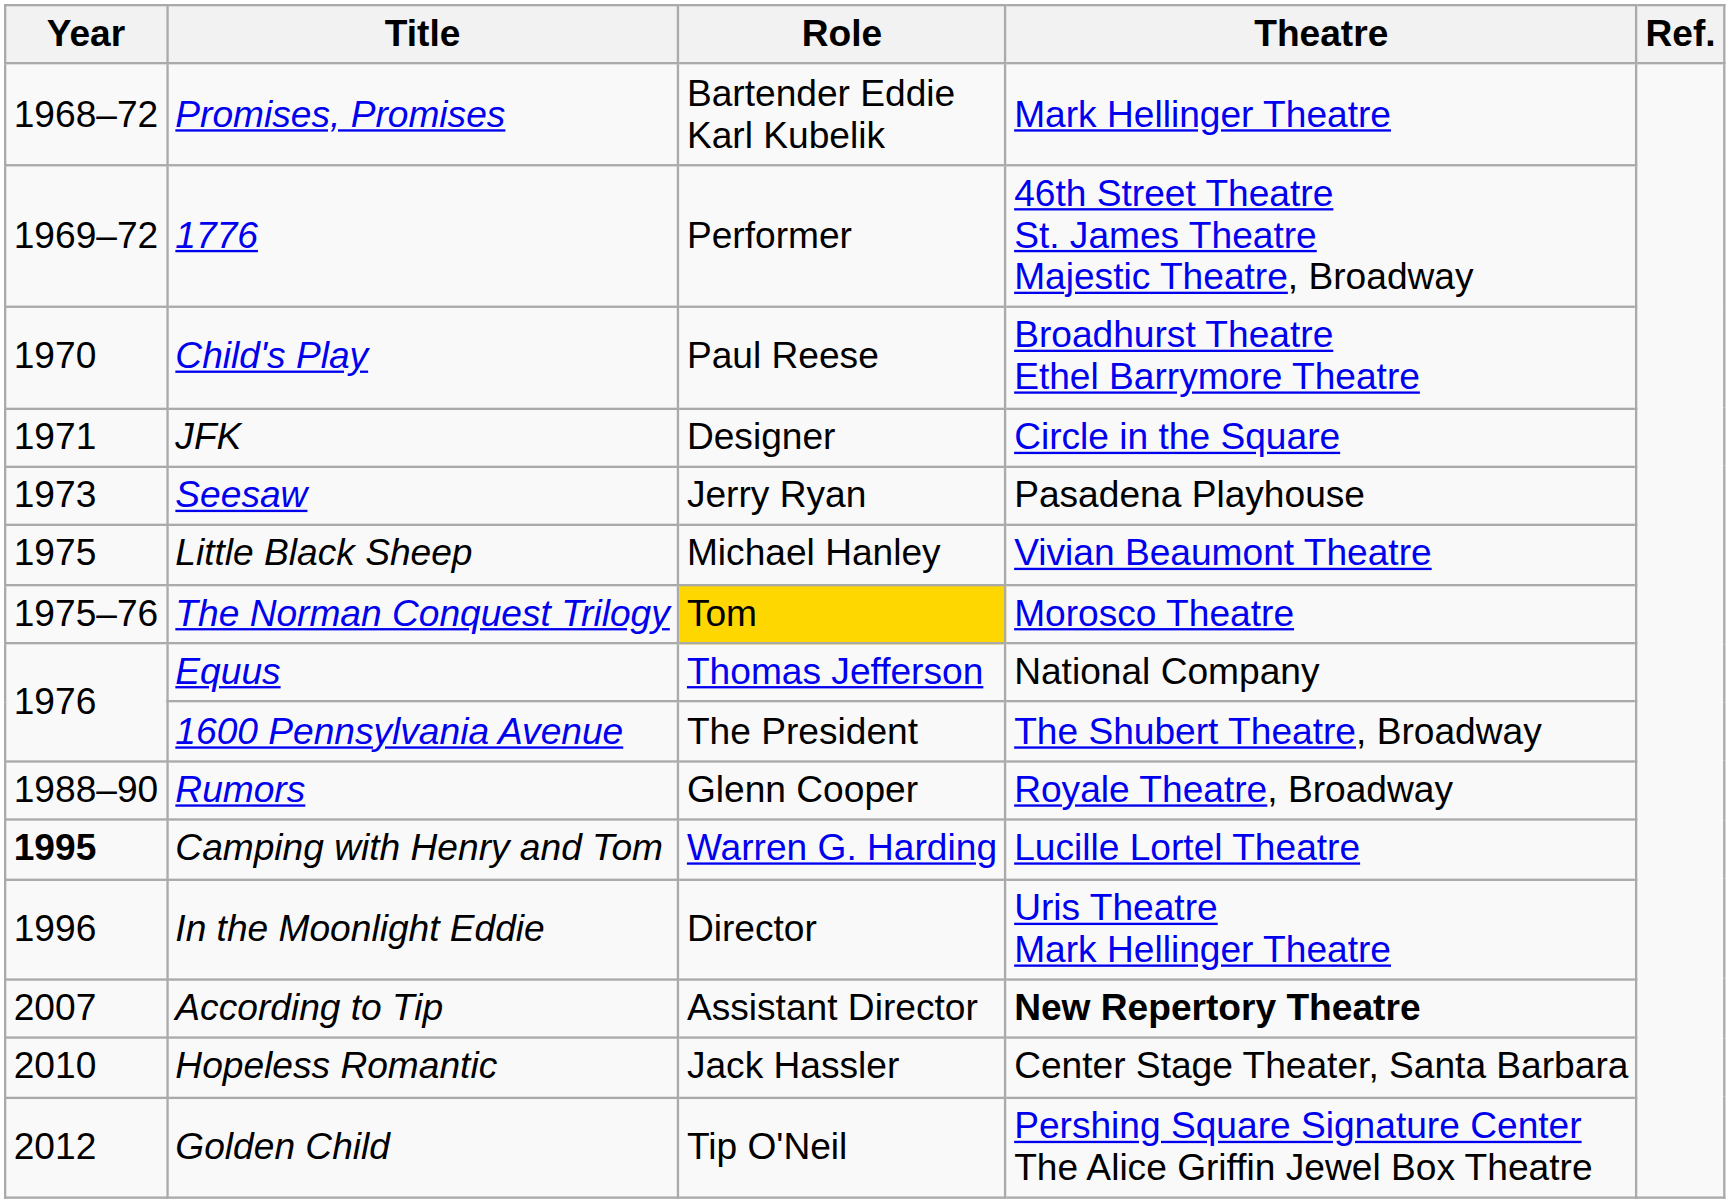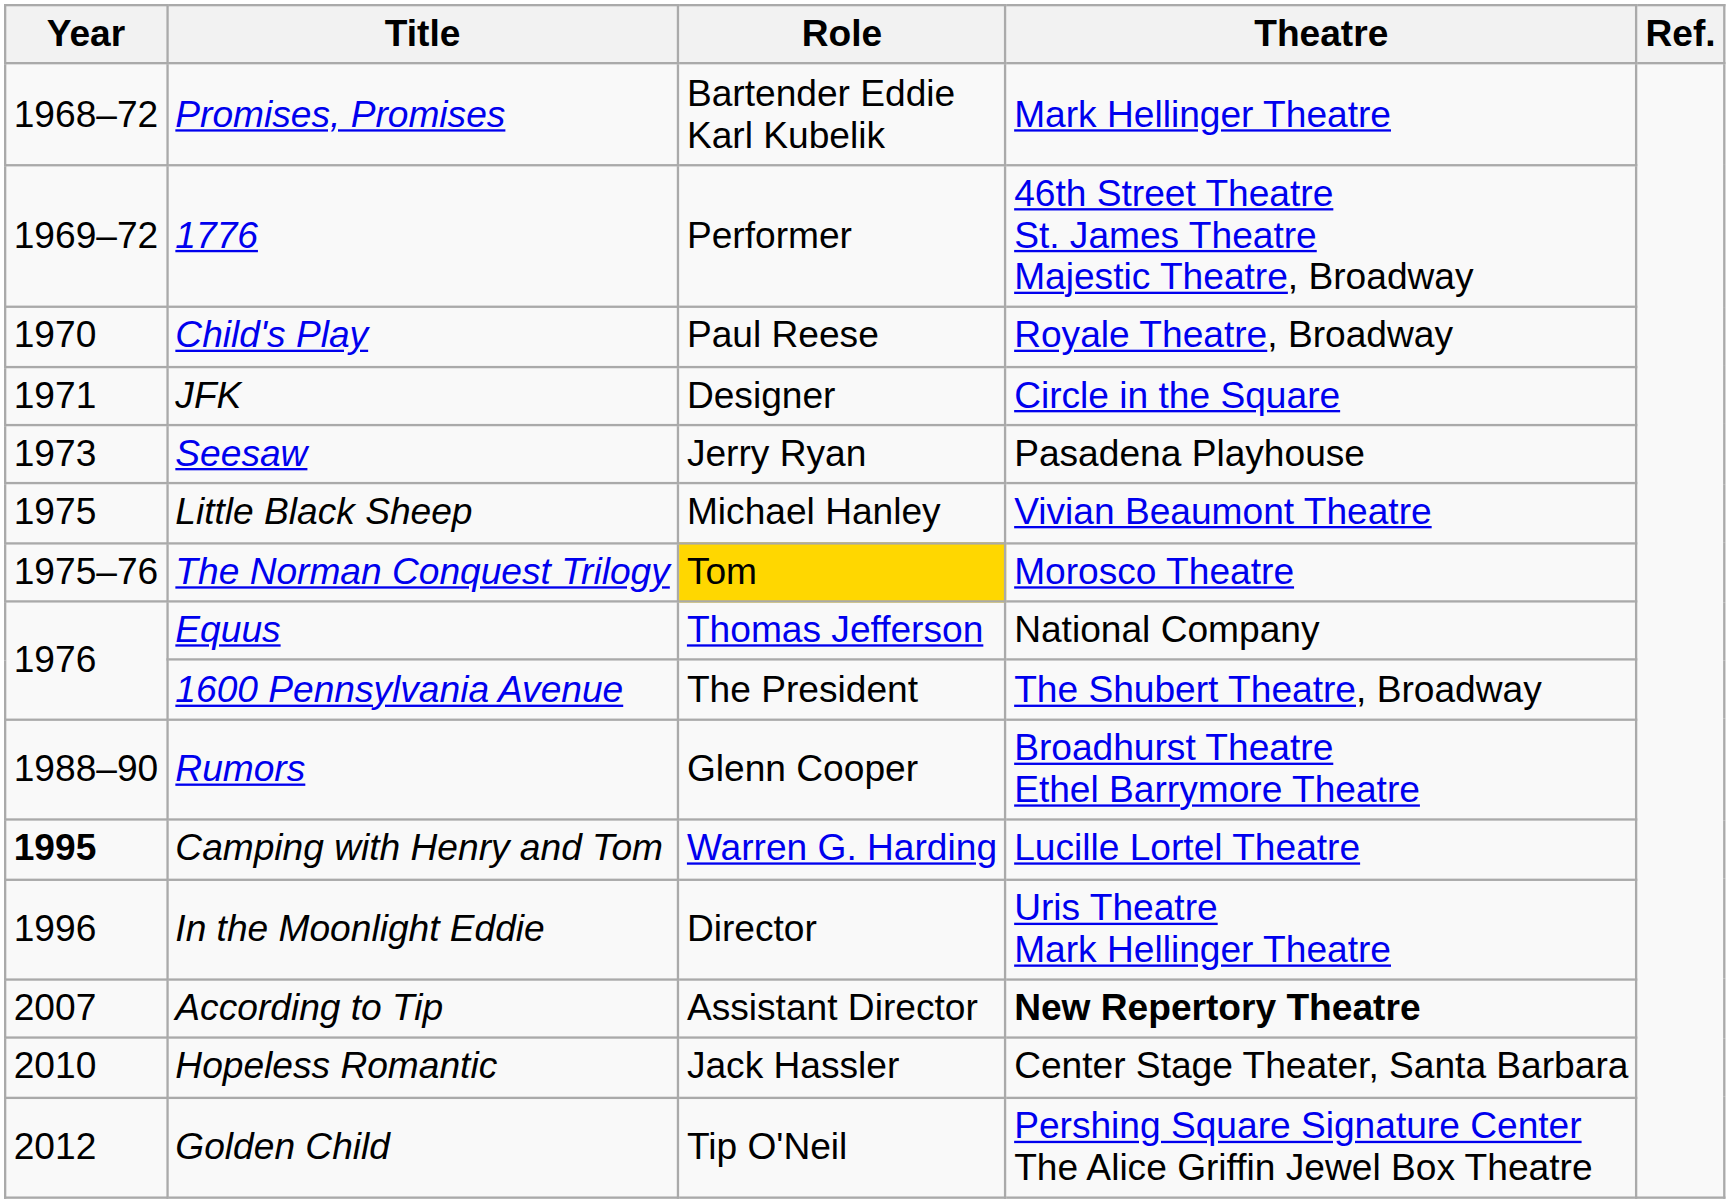Child's Play | Theatre: Broadhurst Theatre Ethel Barrymore Theatre -> Royale Theatre, Broadway
Rumors | Theatre: Royale Theatre, Broadway -> Broadhurst Theatre Ethel Barrymore Theatre
